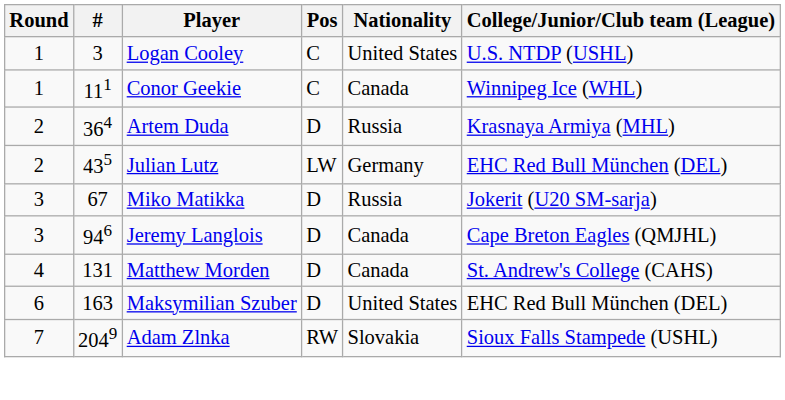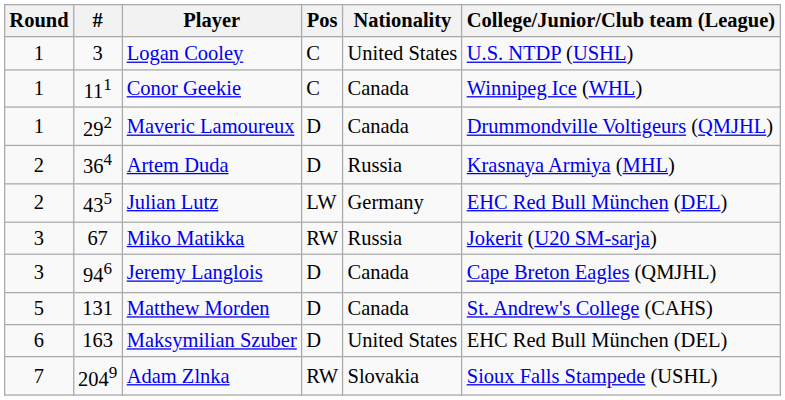+ row: 1 | 292 | Maveric Lamoureux | D | Canada | Drummondville Voltigeurs (QMJHL)
Miko Matikka | Pos: D -> RW
Matthew Morden | Round: 4 -> 5
